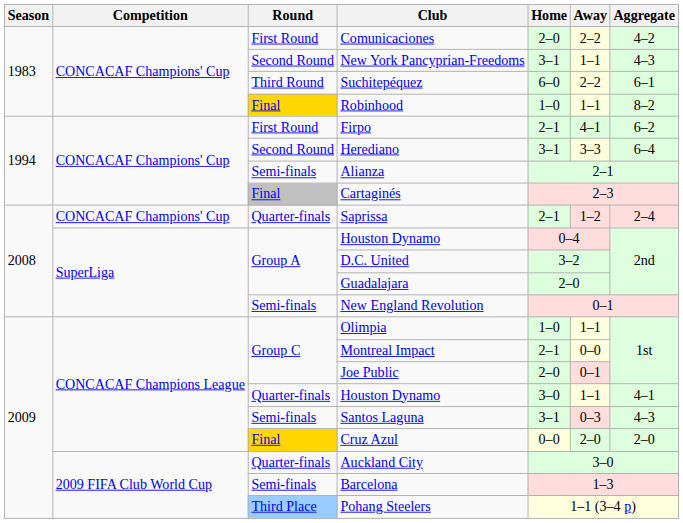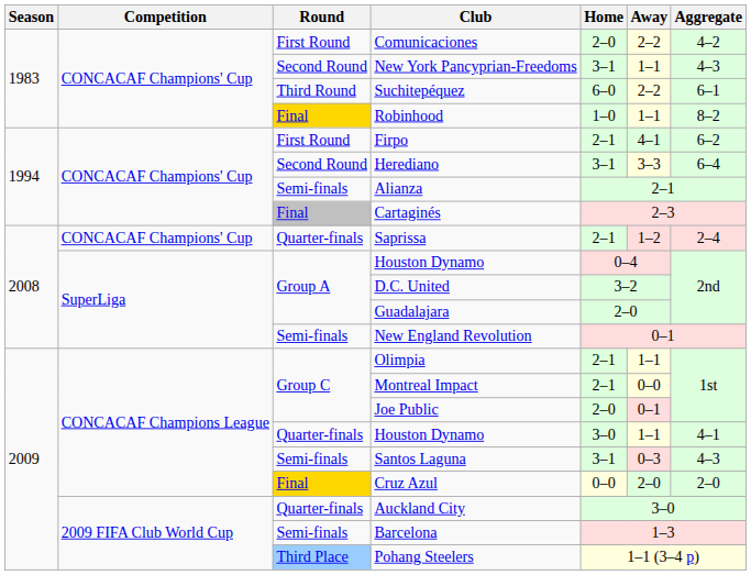Olimpia | Home: 1–0 -> 2–1
